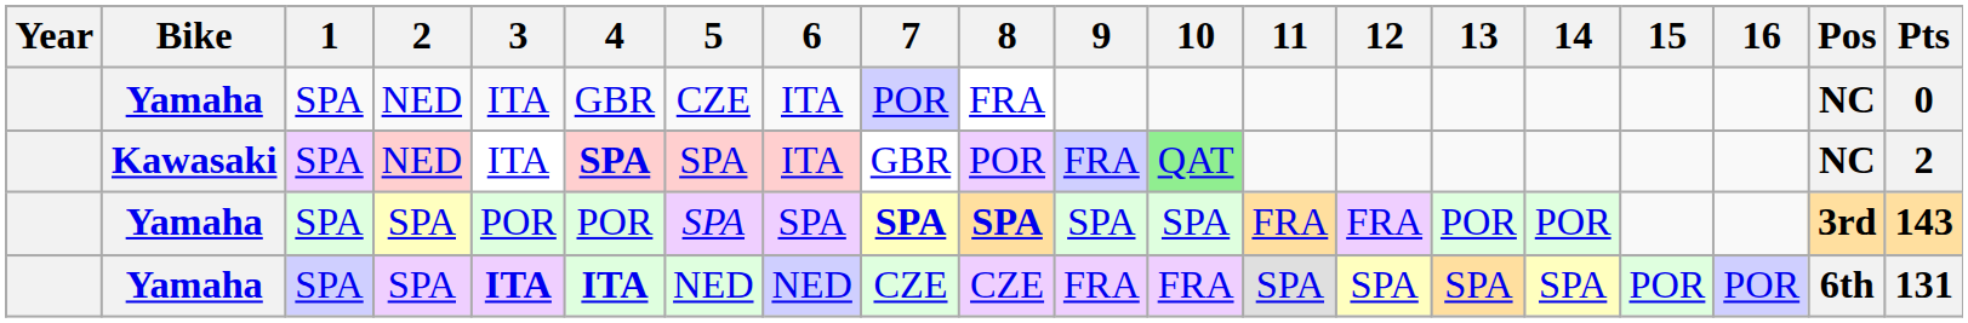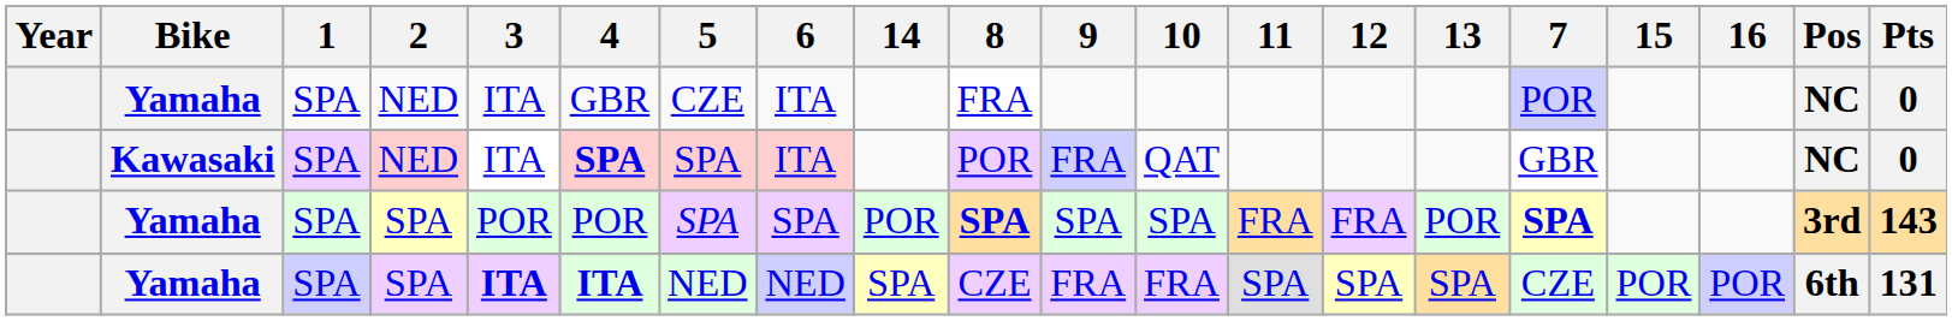columns swapped: 7 <-> 14
Kawasaki | 10: lightgreen background -> no background
Kawasaki | Pts: 2 -> 0
